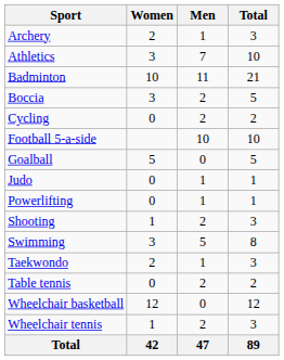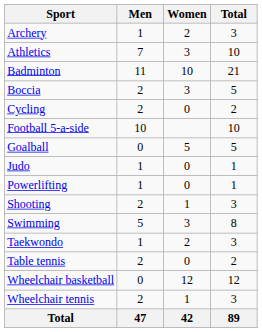columns swapped: Men <-> Women
